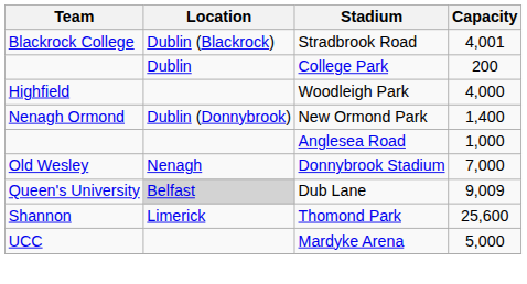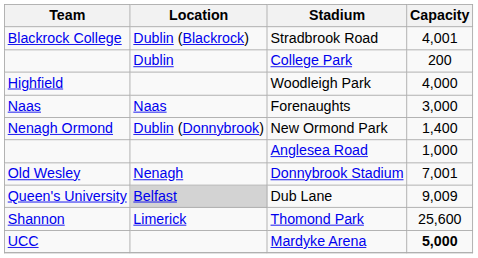+ row: Naas | Naas | Forenaughts | 3,000
Donnybrook Stadium | Capacity: 7,000 -> 7,001
Mardyke Arena | Capacity: normal -> bold
